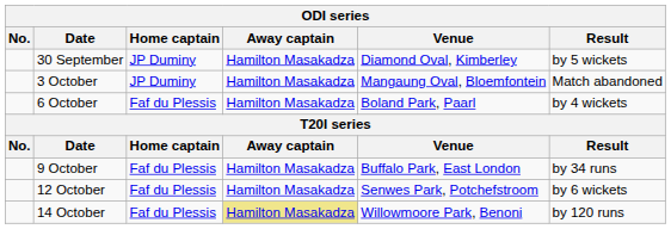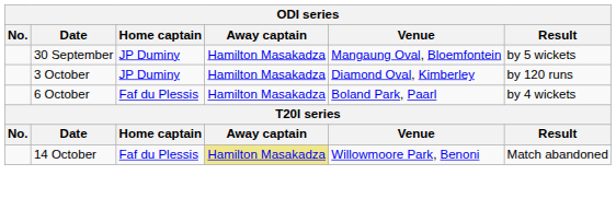30 September | Venue: Diamond Oval, Kimberley -> Mangaung Oval, Bloemfontein
3 October | Venue: Mangaung Oval, Bloemfontein -> Diamond Oval, Kimberley
3 October | Result: Match abandoned -> by 120 runs
- row: 9 October | Faf du Plessis | Hamilton Masakadza | Buffalo Park, East London | by 34 runs
- row: 12 October | Faf du Plessis | Hamilton Masakadza | Senwes Park, Potchefstroom | by 6 wickets
14 October | Result: by 120 runs -> Match abandoned
